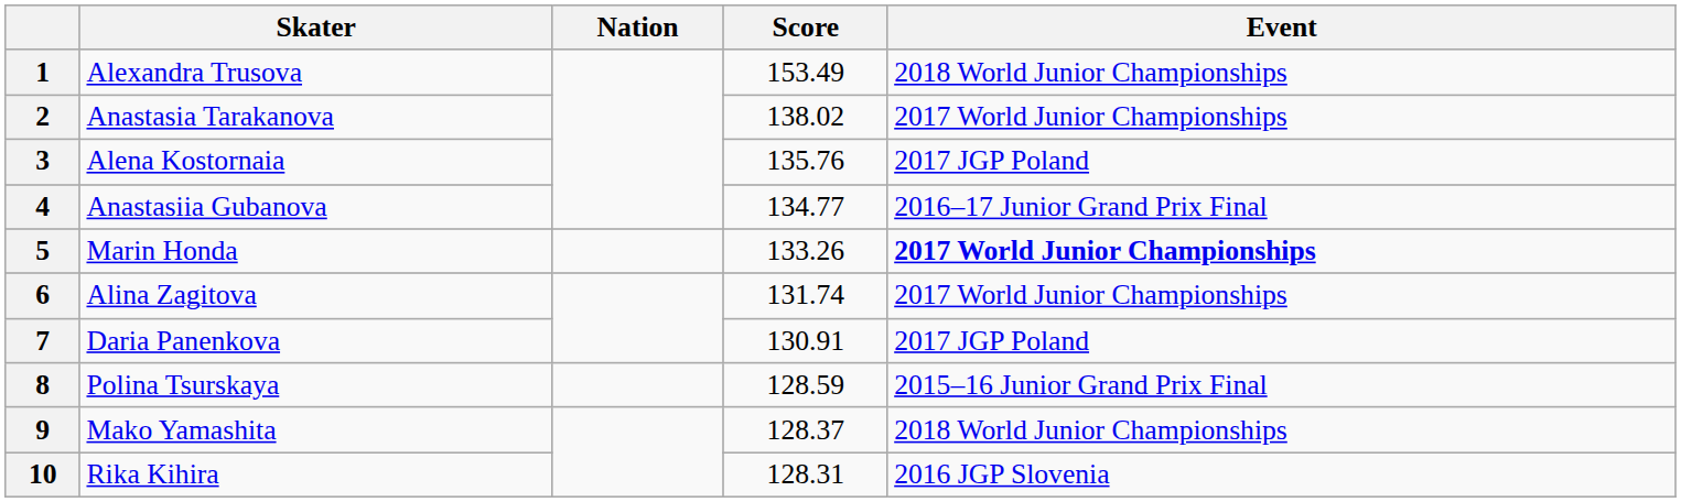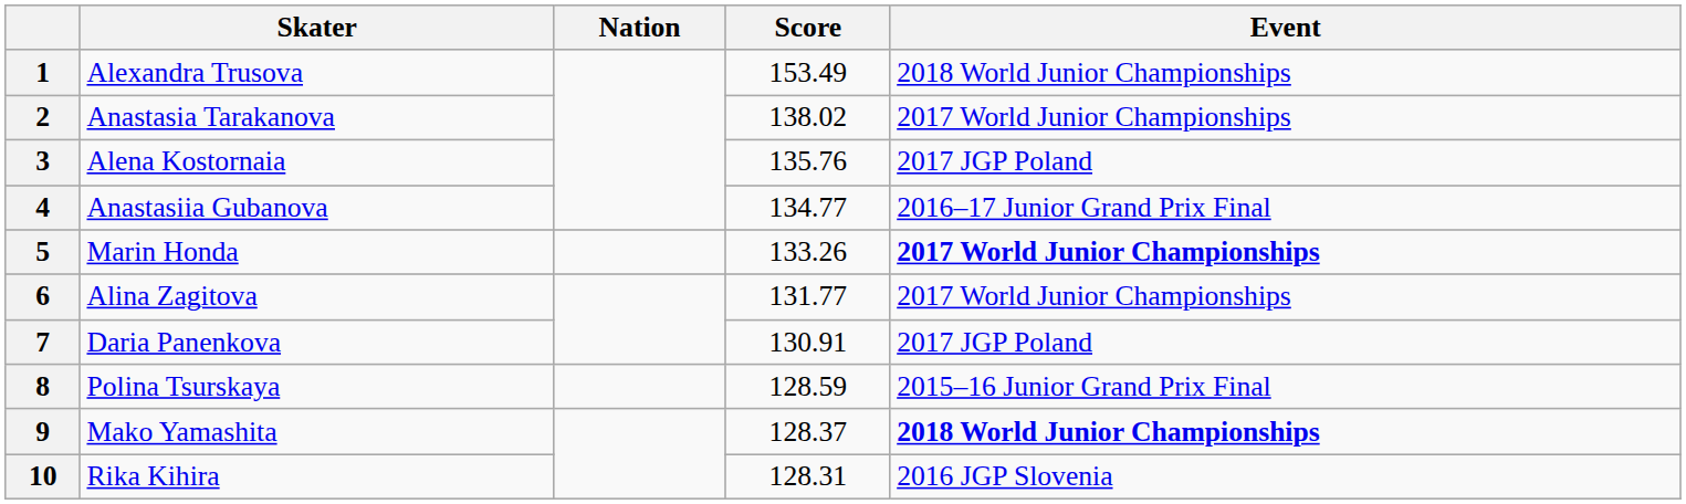6 | Score: 131.74 -> 131.77
9 | Event: normal -> bold
